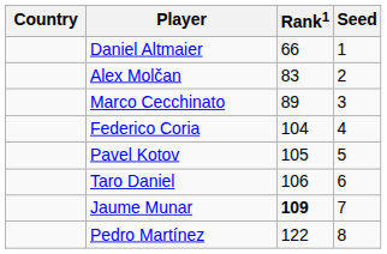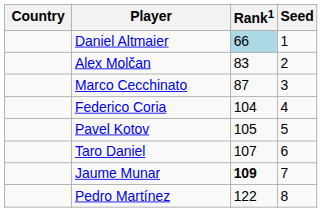Daniel Altmaier | Rank1: no background -> lightblue background
Marco Cecchinato | Rank1: 89 -> 87
Taro Daniel | Rank1: 106 -> 107
